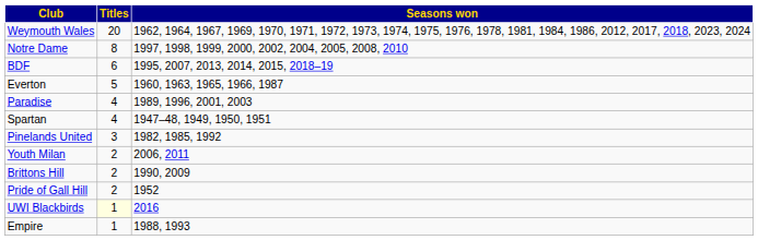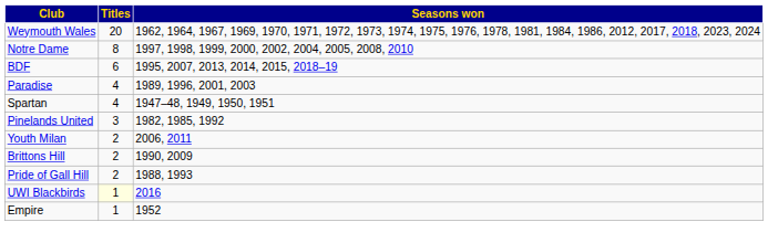- row: Everton | 5 | 1960, 1963, 1965, 1966, 1987
Pride of Gall Hill | Seasons won: 1952 -> 1988, 1993
Empire | Seasons won: 1988, 1993 -> 1952
